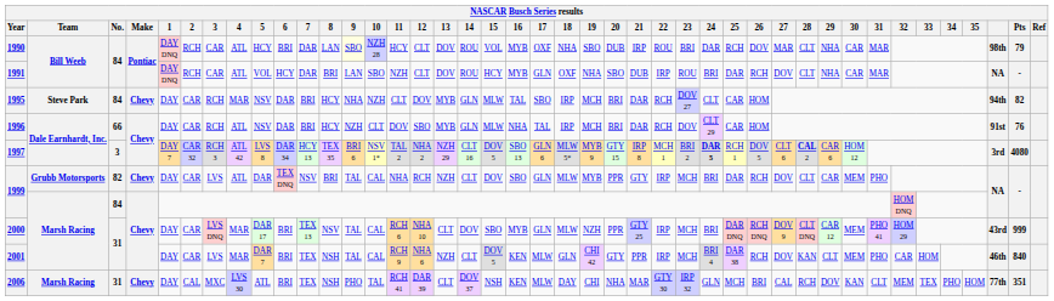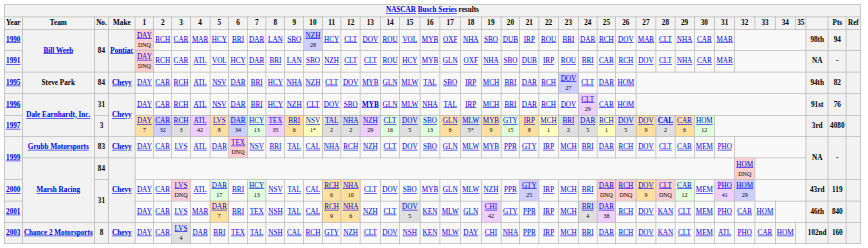1990 | 4: ATL -> MAR
1990 | 9: lightyellow background -> no background
1990 | Pts: 79 -> 94
1991 | 13: DOV -> CLT
1991 | 25: DAR -> CAR
1995 | 4: MAR -> ATL
1995 | 25: CAR -> DAR
1996 | No.: 66 -> 31
1996 | 13: normal -> bold
1997 | 24: bold -> normal
1997 | 27: CLT 6 -> DOV 9
1999 / Grubb Motorsports | No.: 82 -> 83
2000 | 4: MAR -> ATL
2000 | 7: TEX 13 -> HCY 13
2000 | Pts: 999 -> 119
+ row: 2003 | Chance 2 Motorsports | 8 | Chevy | DAY | CAR | LVS 4 | DAR | BRI | TEX | TAL | NSH | CAL | RCH | GTY | NZH | CLT | DOV | NSH | KEN | MLW | DAY | CHI | NHA | PPR | IRP | MCH | BRI | DAR | RCH | DOV | KAN | CLT | MEM | ATL | PHO | CAR | HOM | 102nd | 160
- row: 2006 | Marsh Racing | 31 | Chevy | DAY | CAL | MXC | LVS 30 | ATL | BRI | TEX | NSH | PHO | TAL | RCH 41 | DAR 39 | CLT | DOV 37 | NSH | KEN | MLW | DAY | CHI | NHA | MAR | GTY 30 | IRP 32 | GLN | MCH | BRI | CAL | RCH | DOV | KAN | CLT | MEM | TEX | PHO | HOM | 77th | 351
